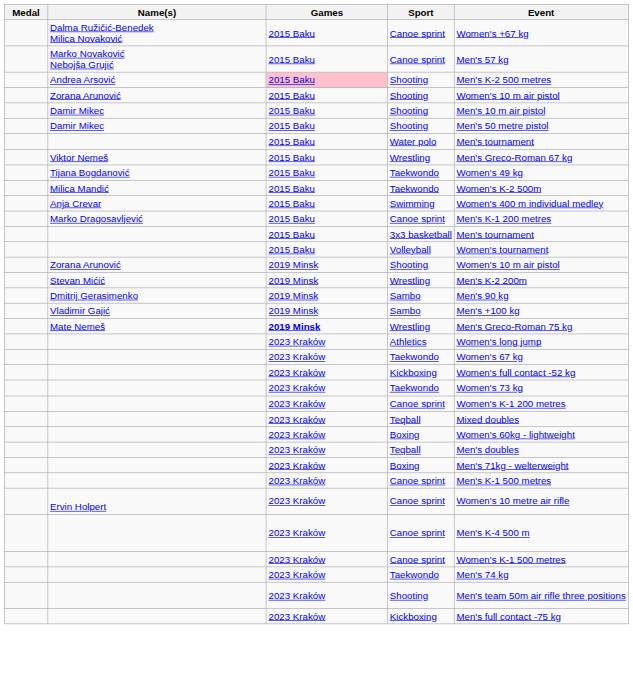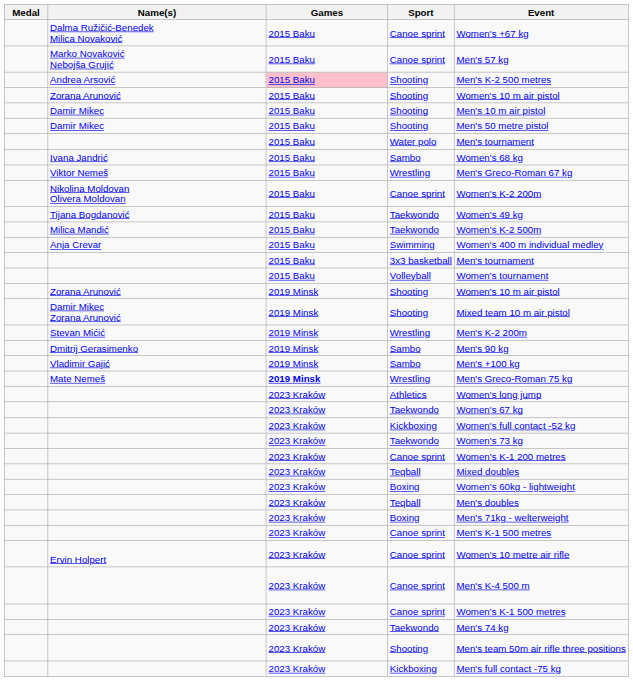+ row: Ivana Jandrić | 2015 Baku | Sambo | Women's 68 kg
+ row: Nikolina Moldovan Olivera Moldovan | 2015 Baku | Canoe sprint | Women's K-2 200m
- row: Marko Dragosavljević | 2015 Baku | Canoe sprint | Men's K-1 200 metres
+ row: Damir Mikec Zorana Arunović | 2019 Minsk | Shooting | Mixed team 10 m air pistol
